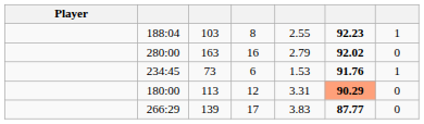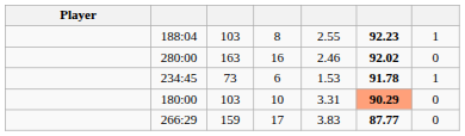280:00 | column 5: 2.79 -> 2.46
234:45 | column 6: 91.76 -> 91.78
180:00 | column 3: 113 -> 103
180:00 | column 4: 12 -> 10
266:29 | column 3: 139 -> 159
